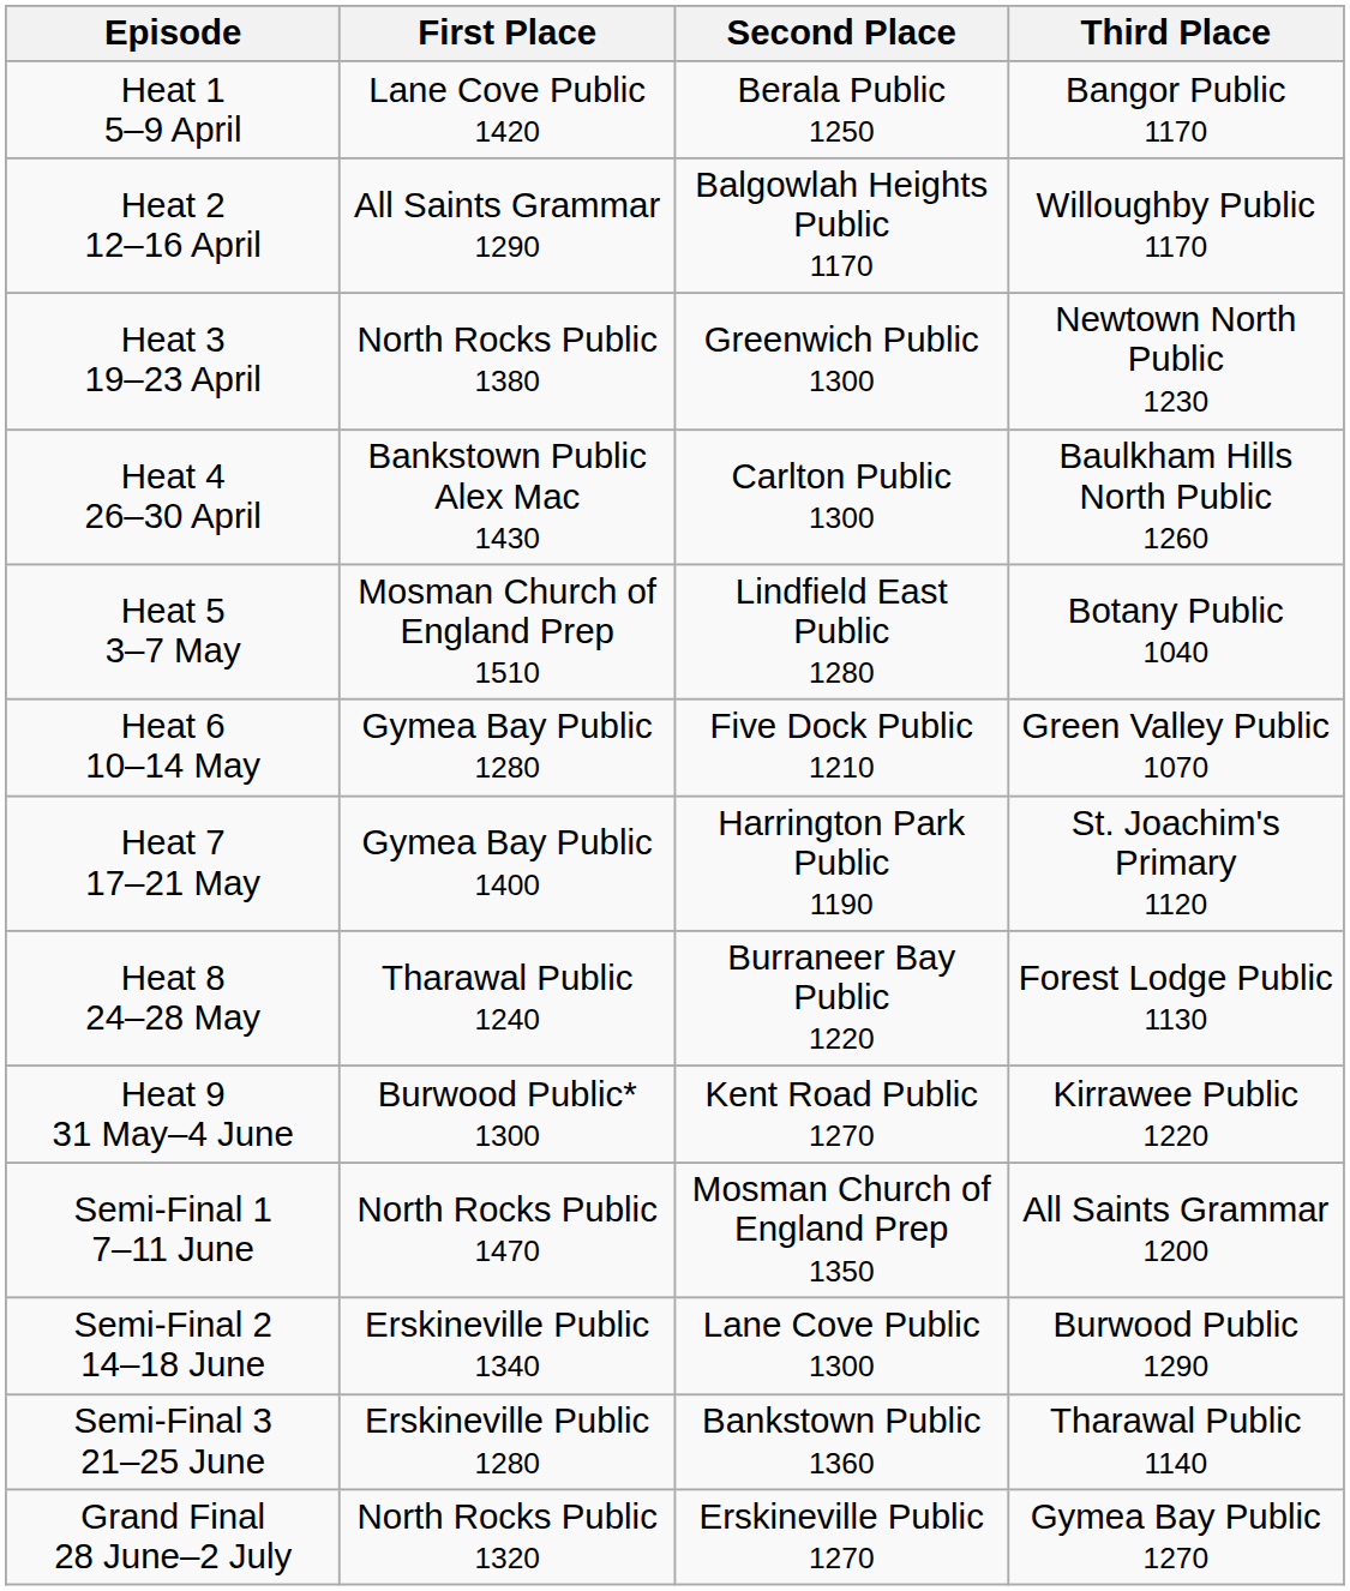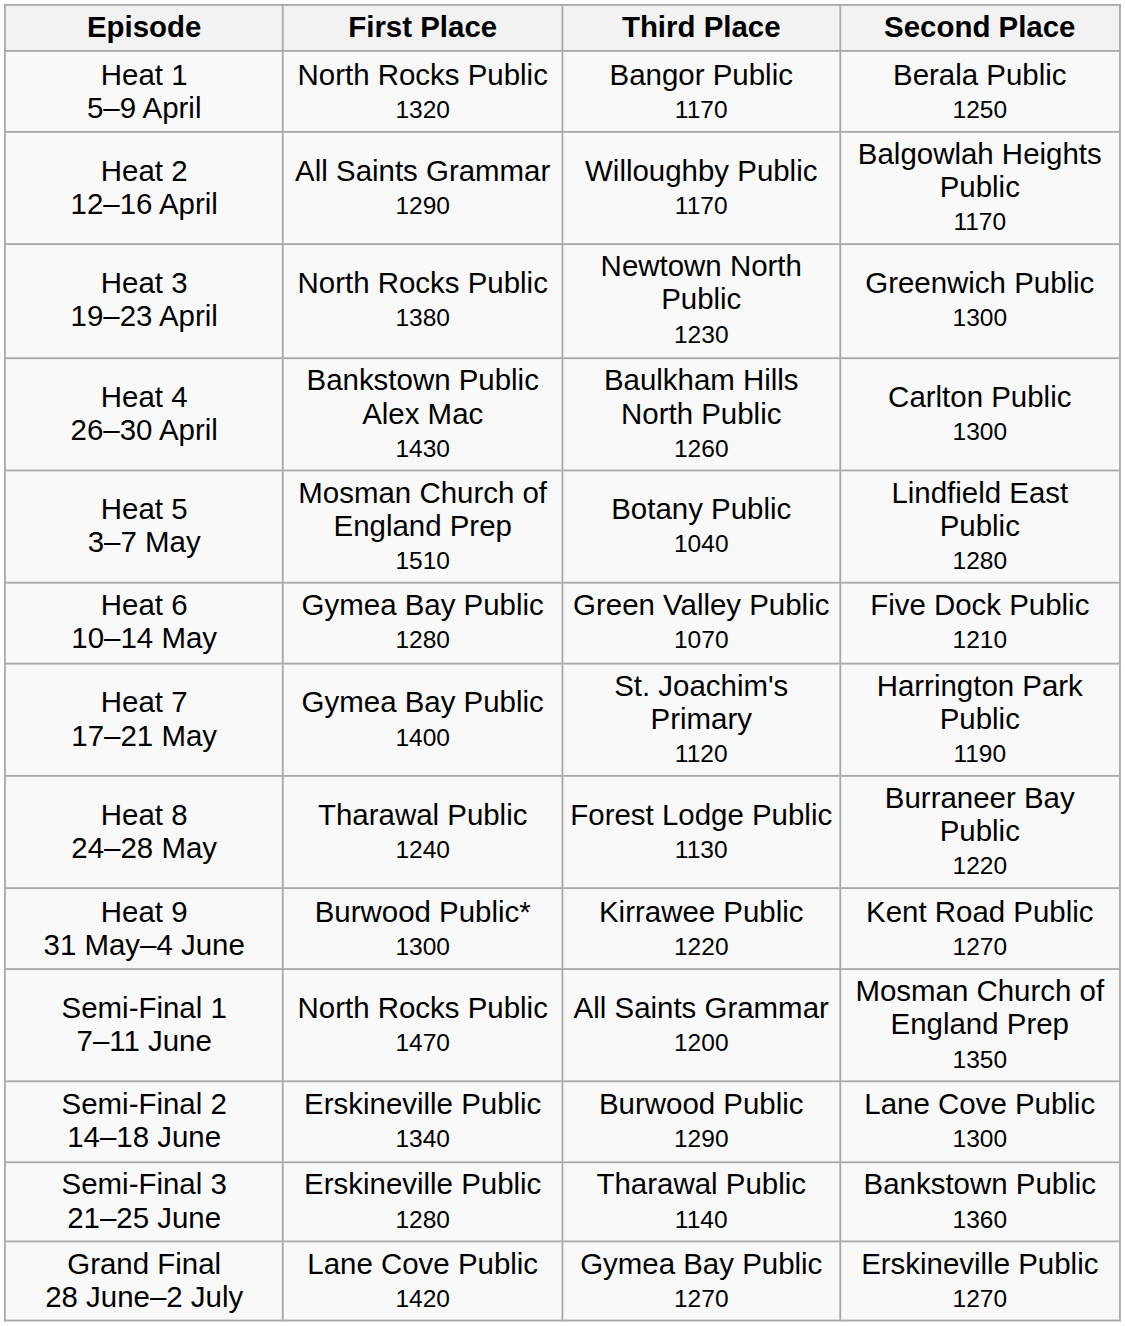columns swapped: Second Place <-> Third Place
Heat 1 5–9 April | First Place: Lane Cove Public 1420 -> North Rocks Public 1320
Grand Final 28 June–2 July | First Place: North Rocks Public 1320 -> Lane Cove Public 1420
